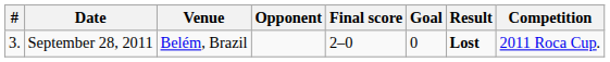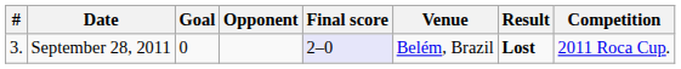columns swapped: Venue <-> Goal
September 28, 2011 | Final score: no background -> lavender background
